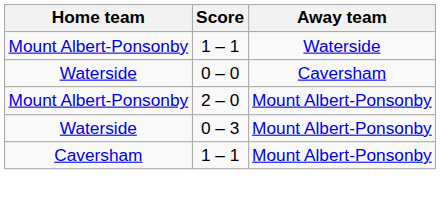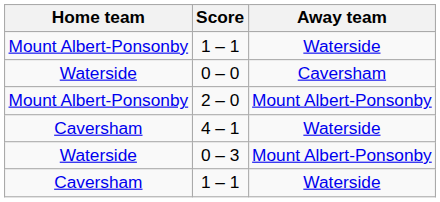+ row: Caversham | 4 – 1 | Waterside
Caversham / 1 – 1 | Away team: Mount Albert-Ponsonby -> Waterside
